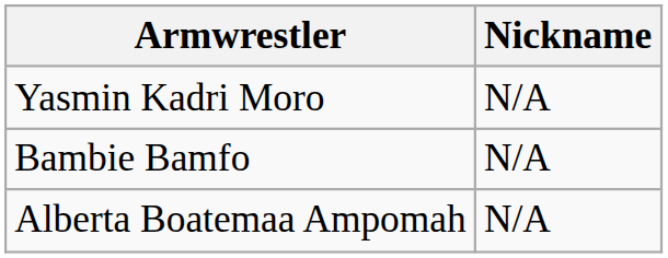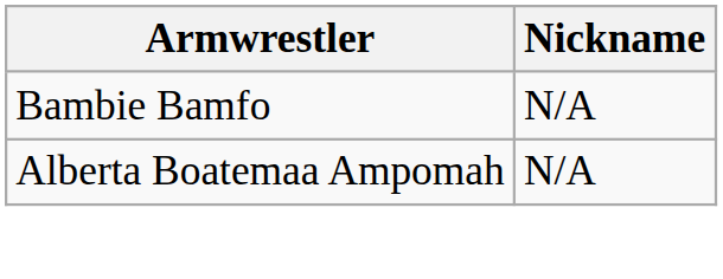- row: Yasmin Kadri Moro | N/A
